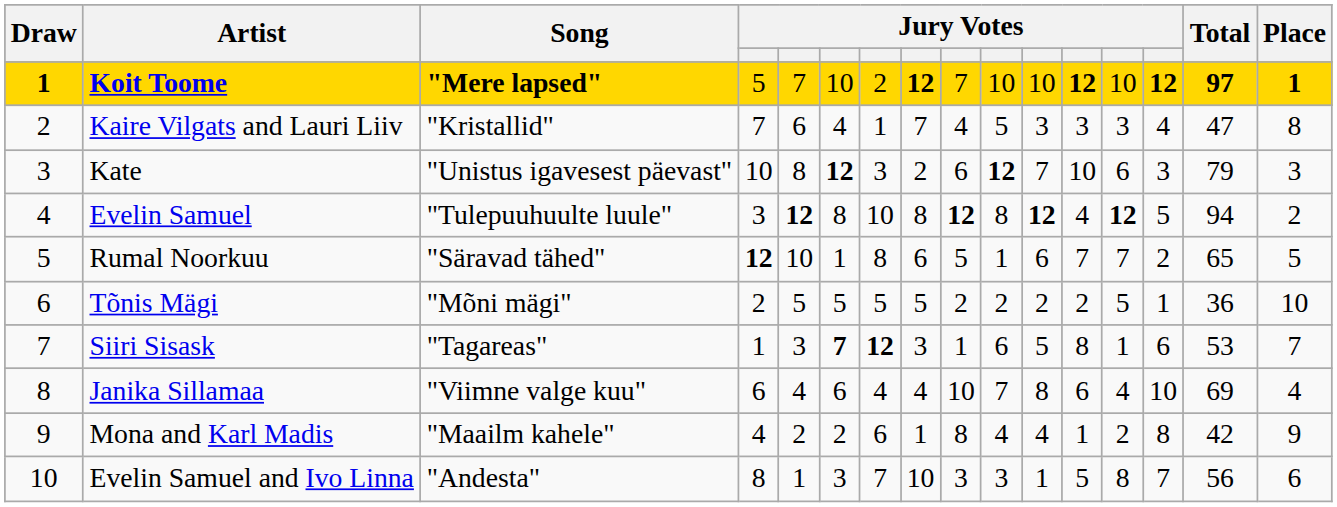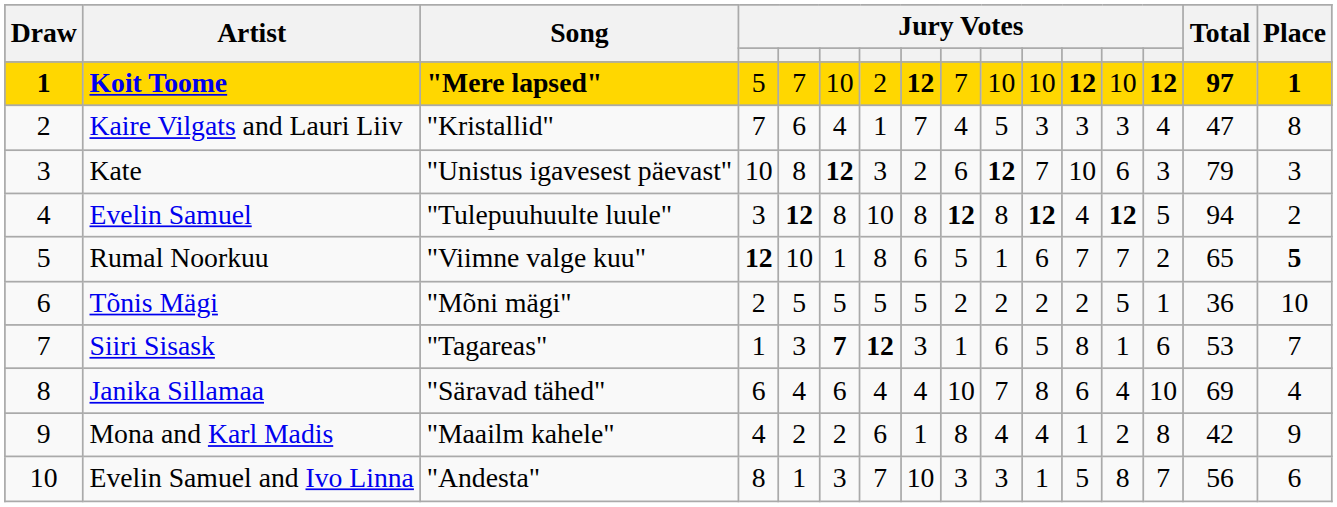Rumal Noorkuu | Song: "Säravad tähed" -> "Viimne valge kuu"
Rumal Noorkuu | Place: normal -> bold
Janika Sillamaa | Song: "Viimne valge kuu" -> "Säravad tähed"
